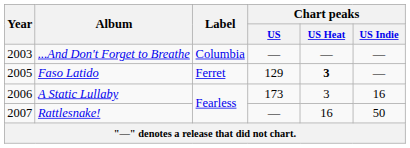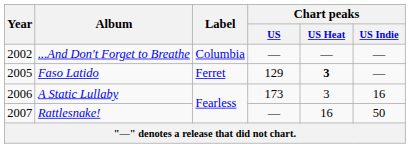...And Don't Forget to Breathe | Year: 2003 -> 2002
